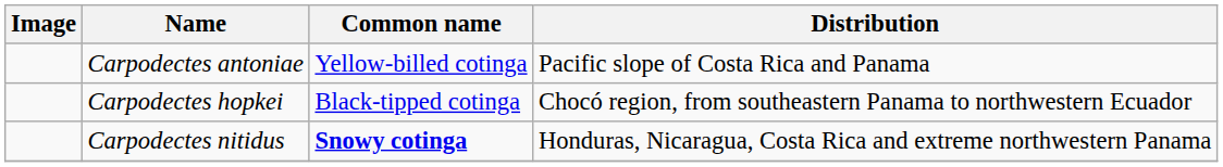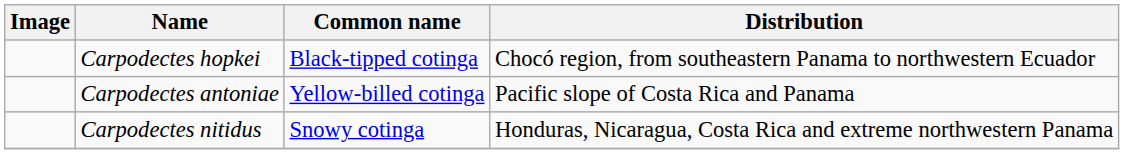rows swapped: Carpodectes hopkei <-> Carpodectes antoniae
Carpodectes nitidus | Common name: bold -> normal
